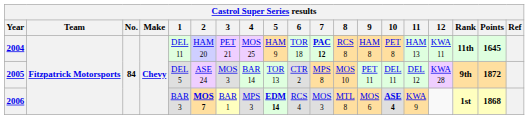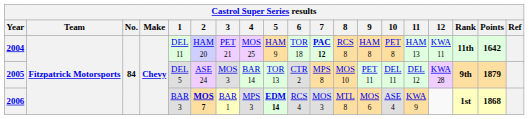2004 | Points: 1645 -> 1642
2005 | Points: 1872 -> 1879
2006 | 10: bold -> normal
